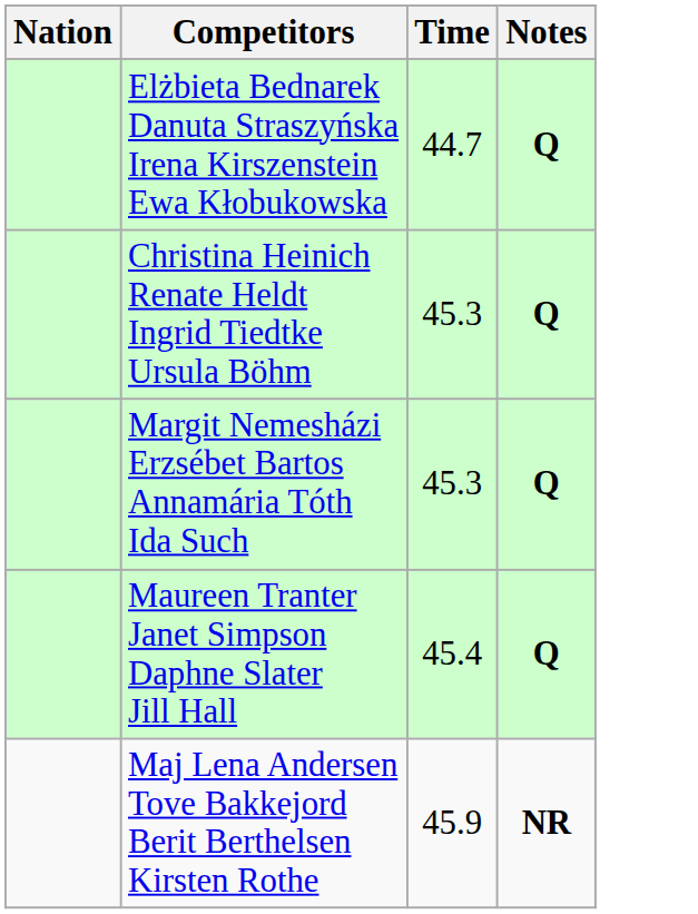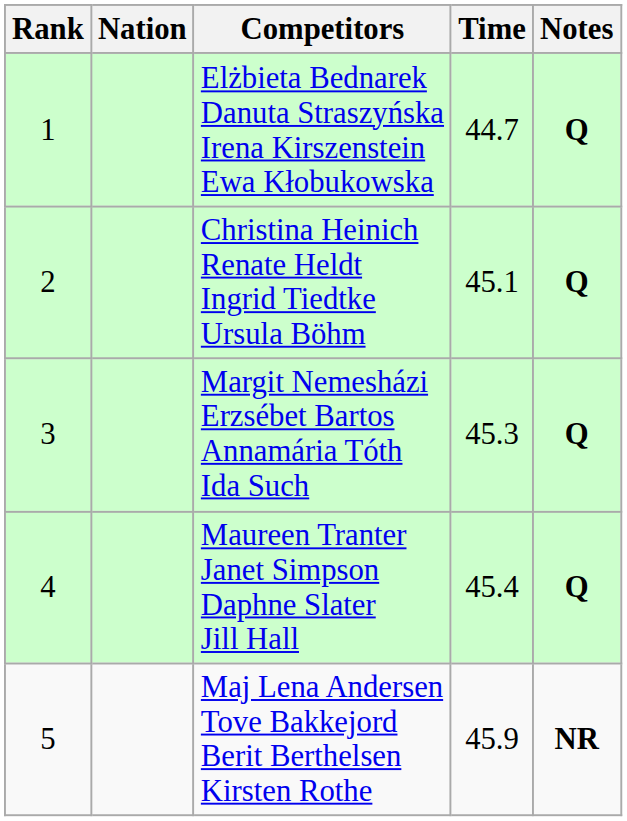+ column: Rank | 1 | 2 | 3 | 4 | 5
Christina Heinich Renate Heldt Ingrid Tiedtke Ursula Böhm | Time: 45.3 -> 45.1
